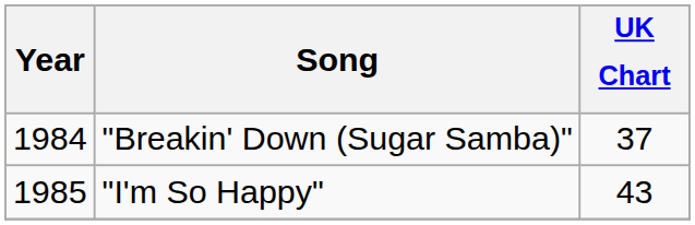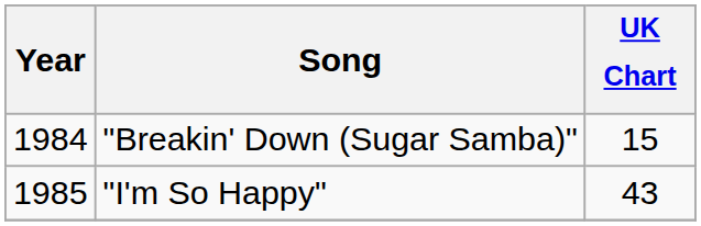"Breakin' Down (Sugar Samba)" | UK Chart: 37 -> 15
